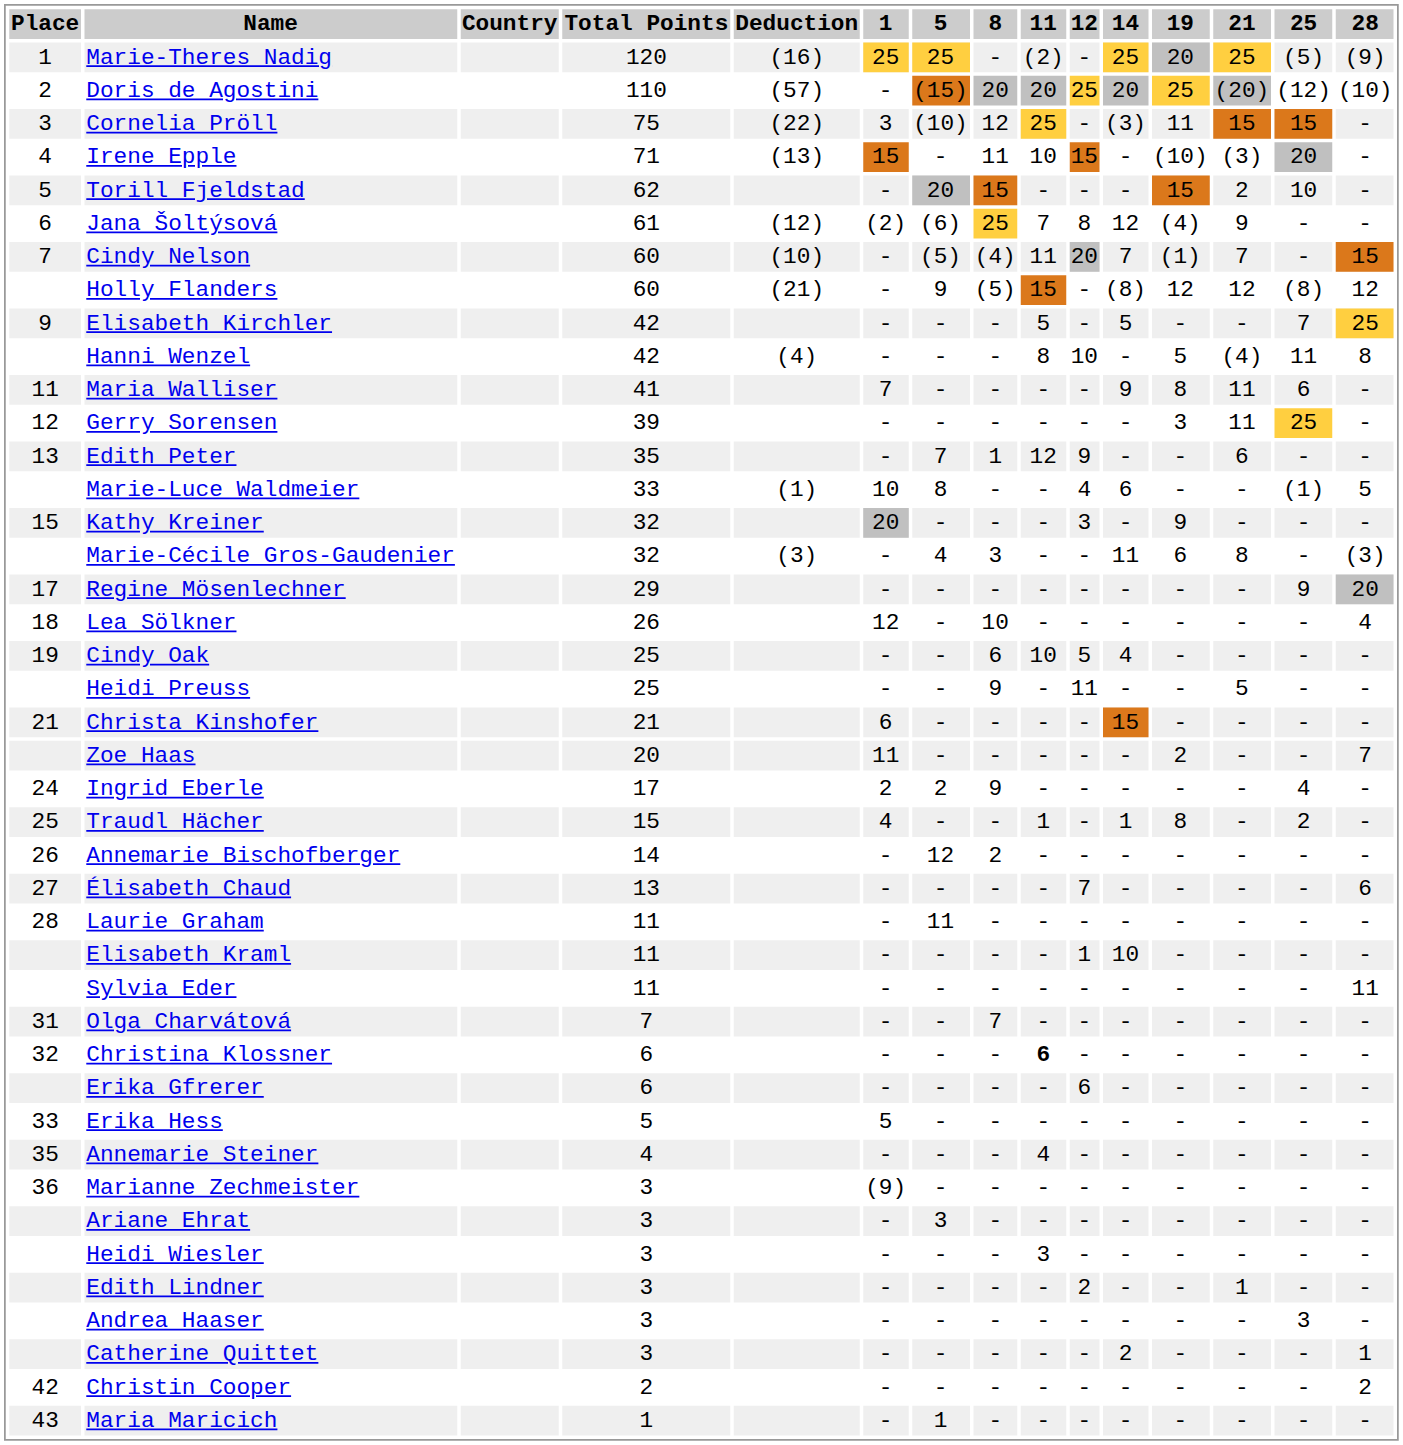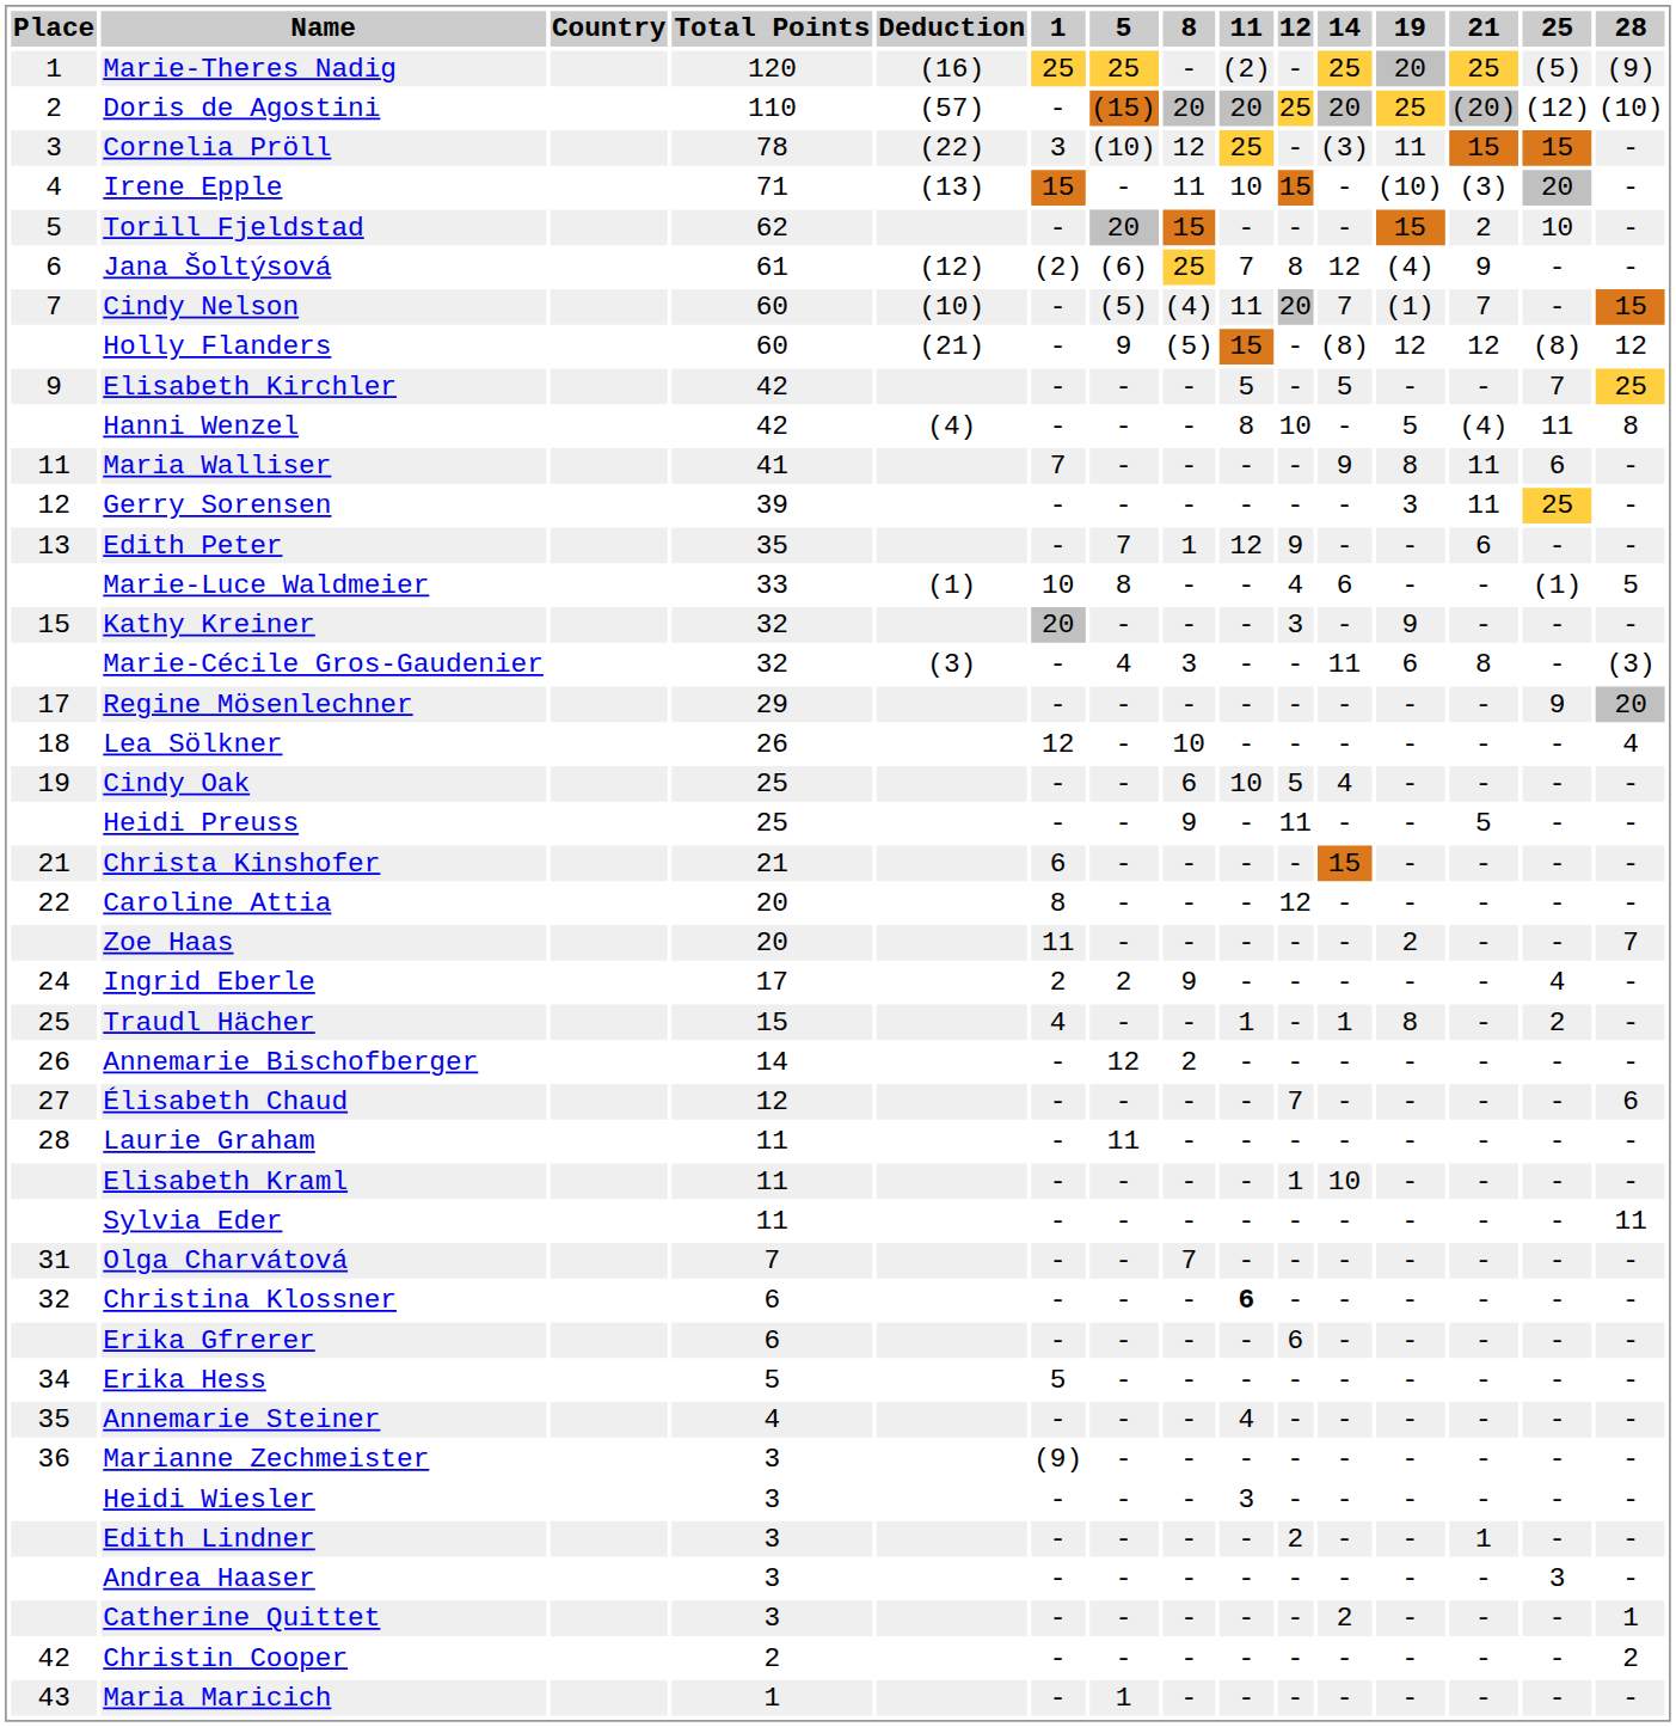Cornelia Pröll | Total Points: 75 -> 78
+ row: 22 | Caroline Attia | 20 | 8 | - | - | - | 12 | - | - | - | - | -
Élisabeth Chaud | Total Points: 13 -> 12
Erika Hess | Place: 33 -> 34
- row: Ariane Ehrat | 3 | - | 3 | - | - | - | - | - | - | - | -
